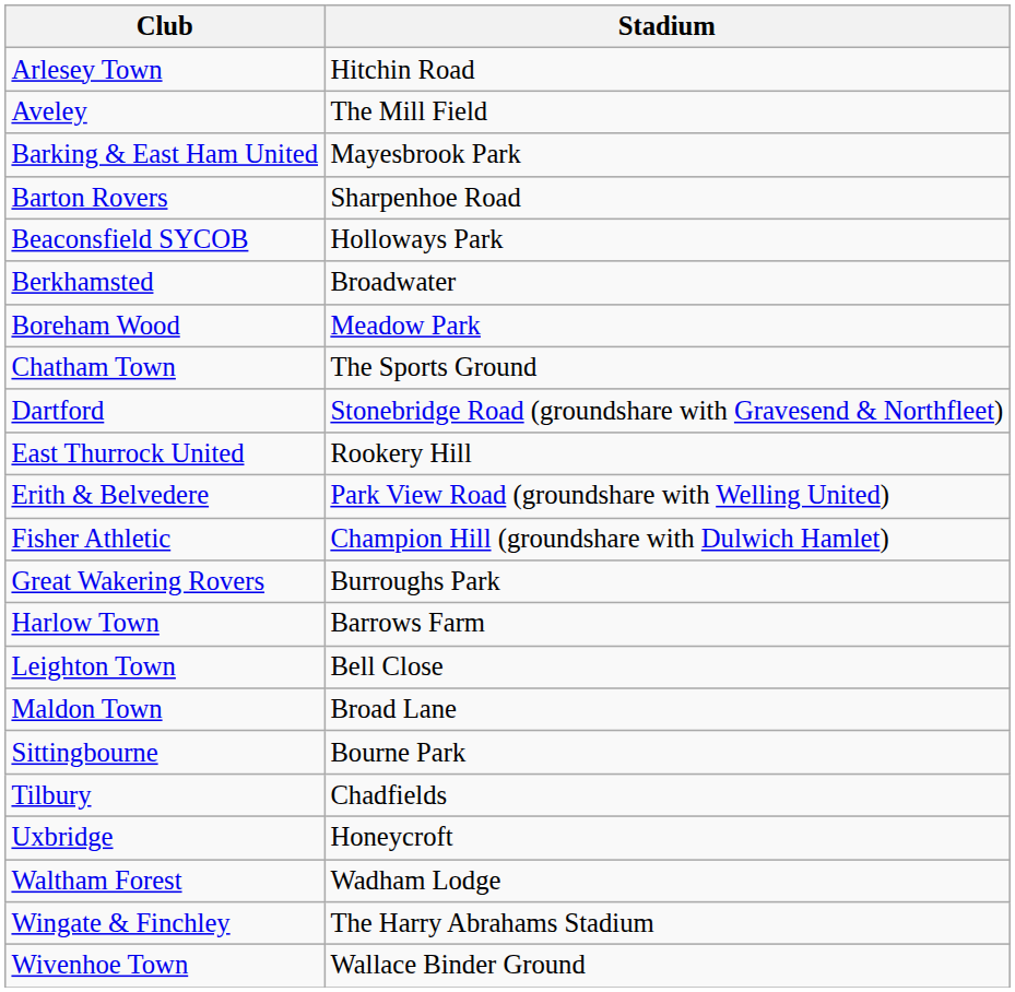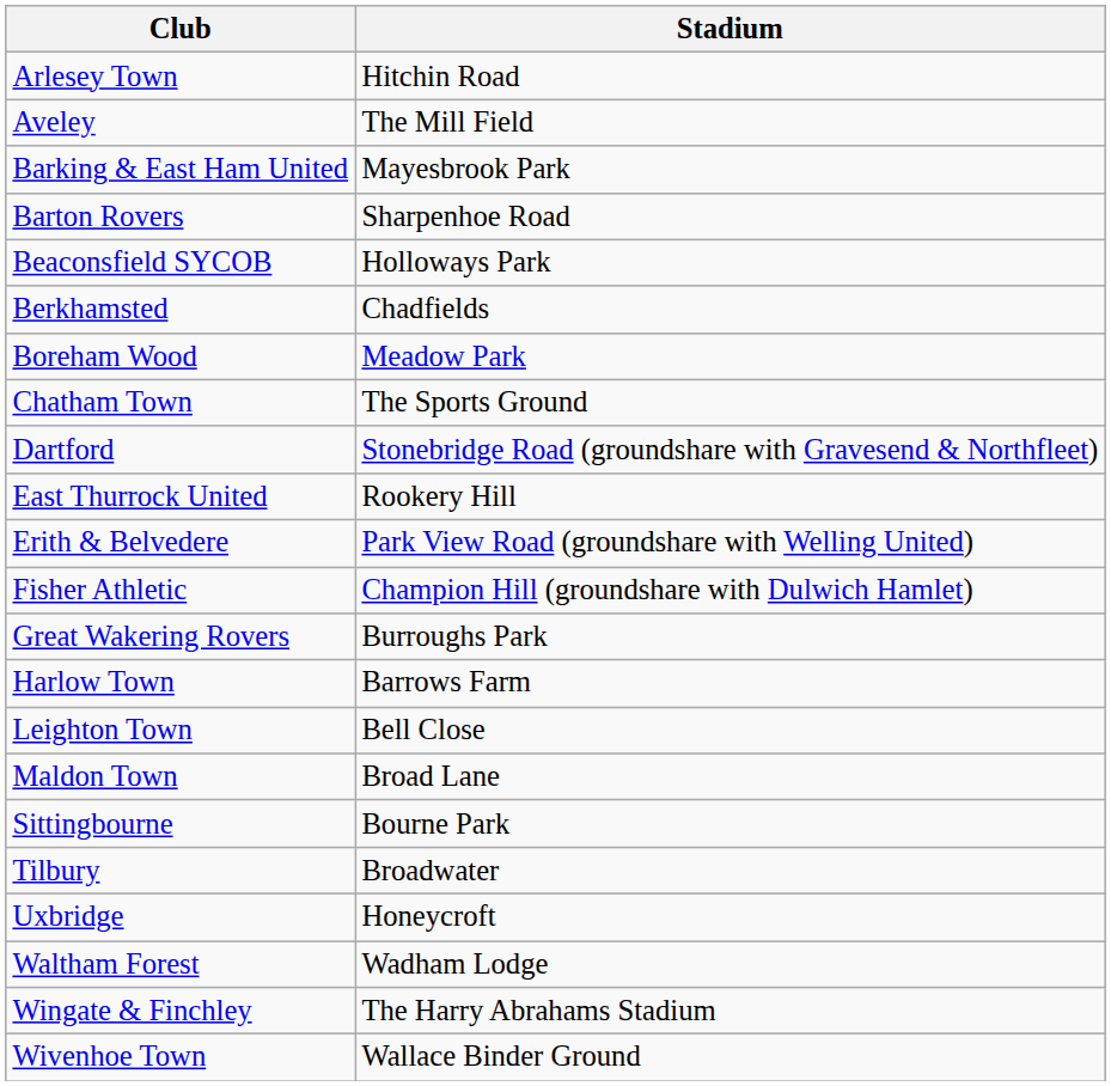Berkhamsted | Stadium: Broadwater -> Chadfields
Tilbury | Stadium: Chadfields -> Broadwater
